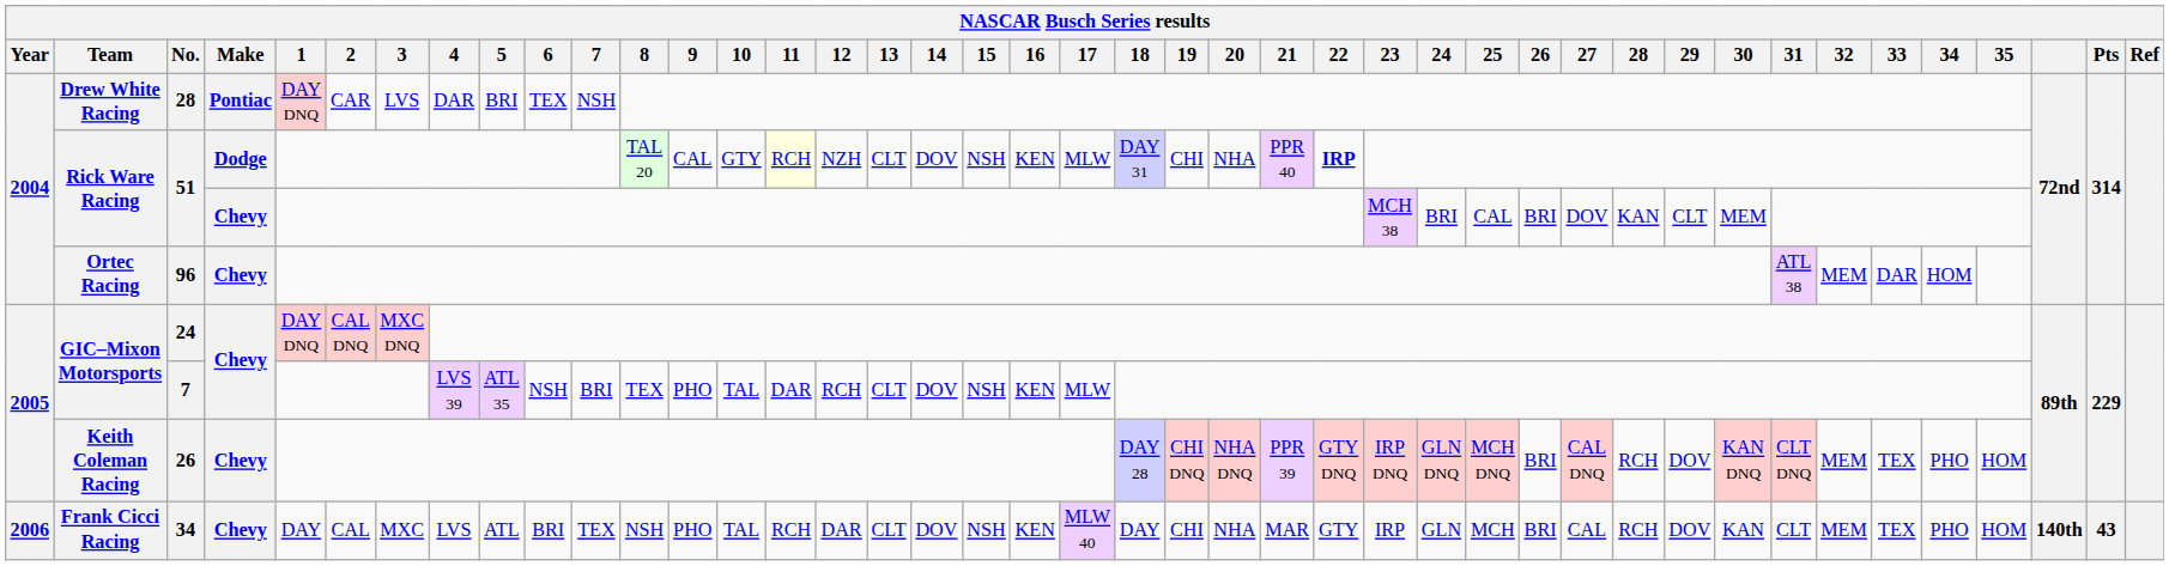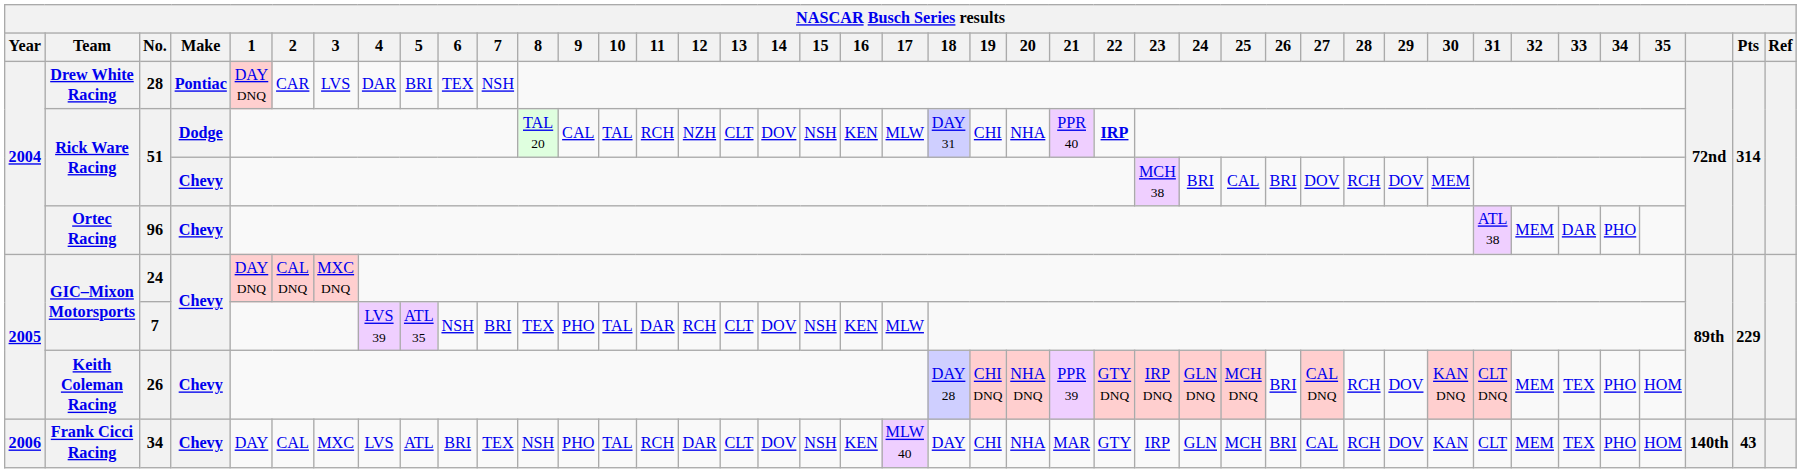51 / Dodge | 10: GTY -> TAL
51 / Dodge | 11: lightyellow background -> no background
51 / Chevy | 28: KAN -> RCH
51 / Chevy | 29: CLT -> DOV
96 | 34: HOM -> PHO
